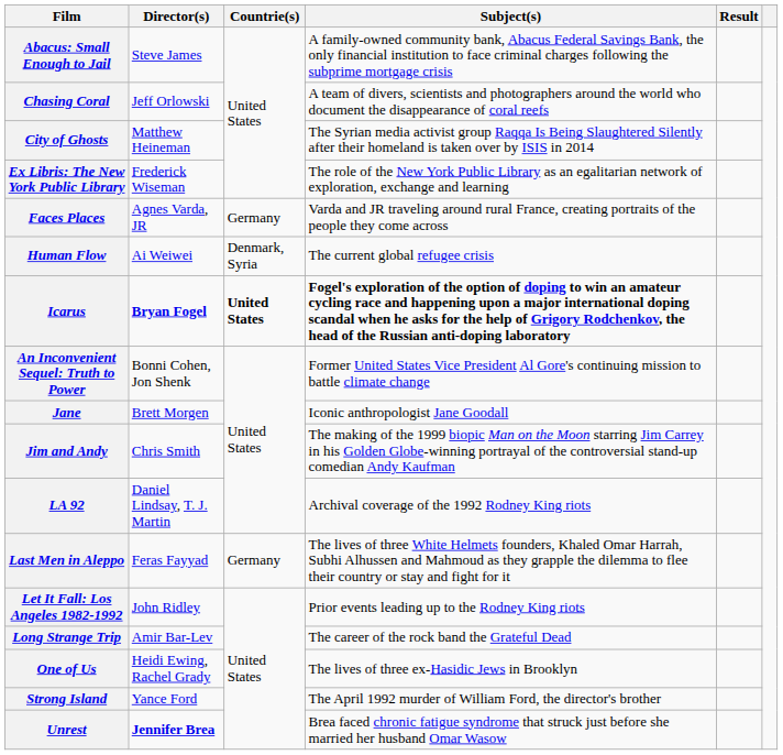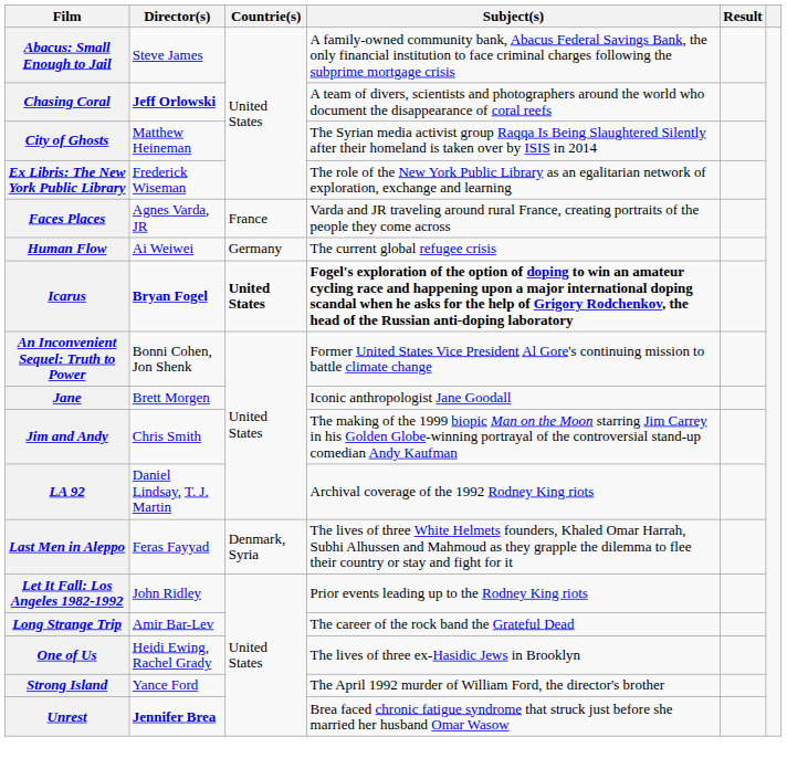Chasing Coral | Director(s): normal -> bold
Faces Places | Countrie(s): Germany -> France
Human Flow | Countrie(s): Denmark, Syria -> Germany
Last Men in Aleppo | Countrie(s): Germany -> Denmark, Syria
